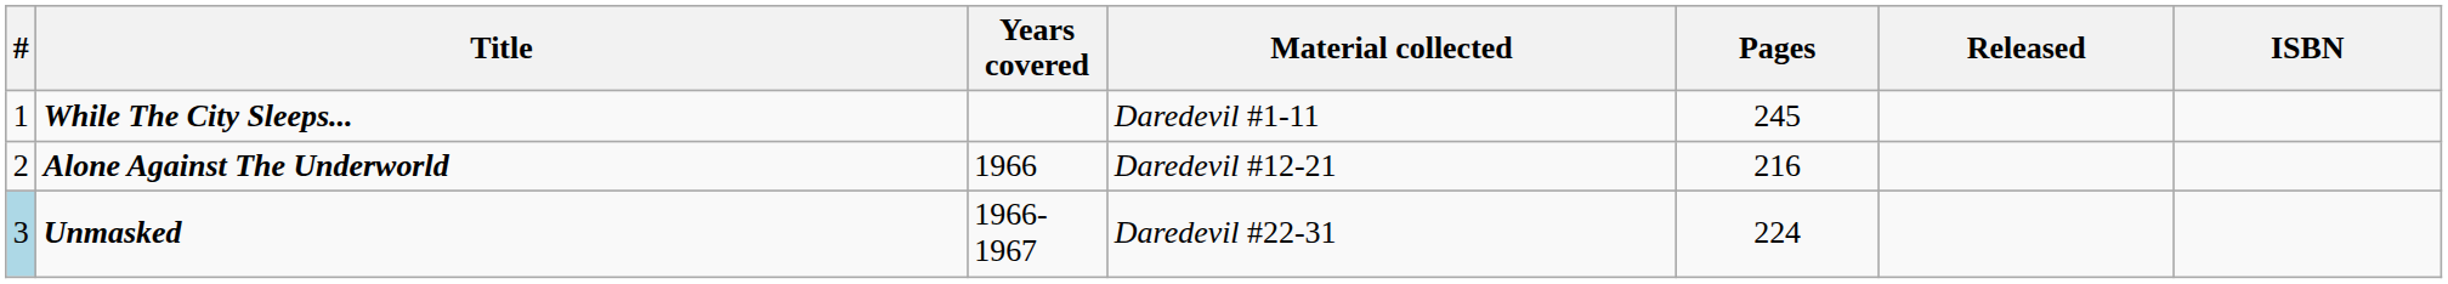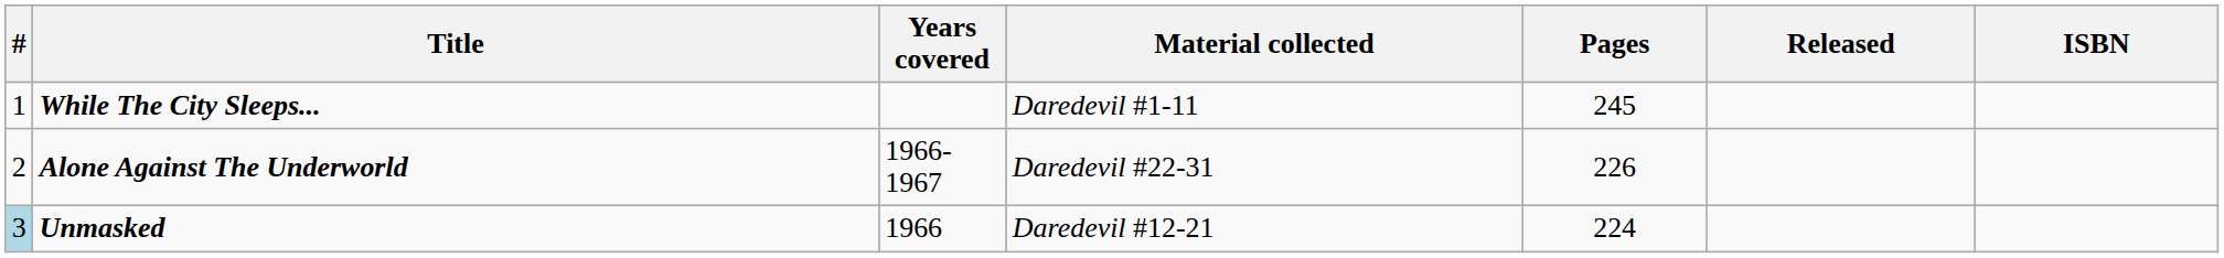Alone Against The Underworld | Years covered: 1966 -> 1966-1967
Alone Against The Underworld | Material collected: Daredevil #12-21 -> Daredevil #22-31
Alone Against The Underworld | Pages: 216 -> 226
Unmasked | Years covered: 1966-1967 -> 1966
Unmasked | Material collected: Daredevil #22-31 -> Daredevil #12-21
